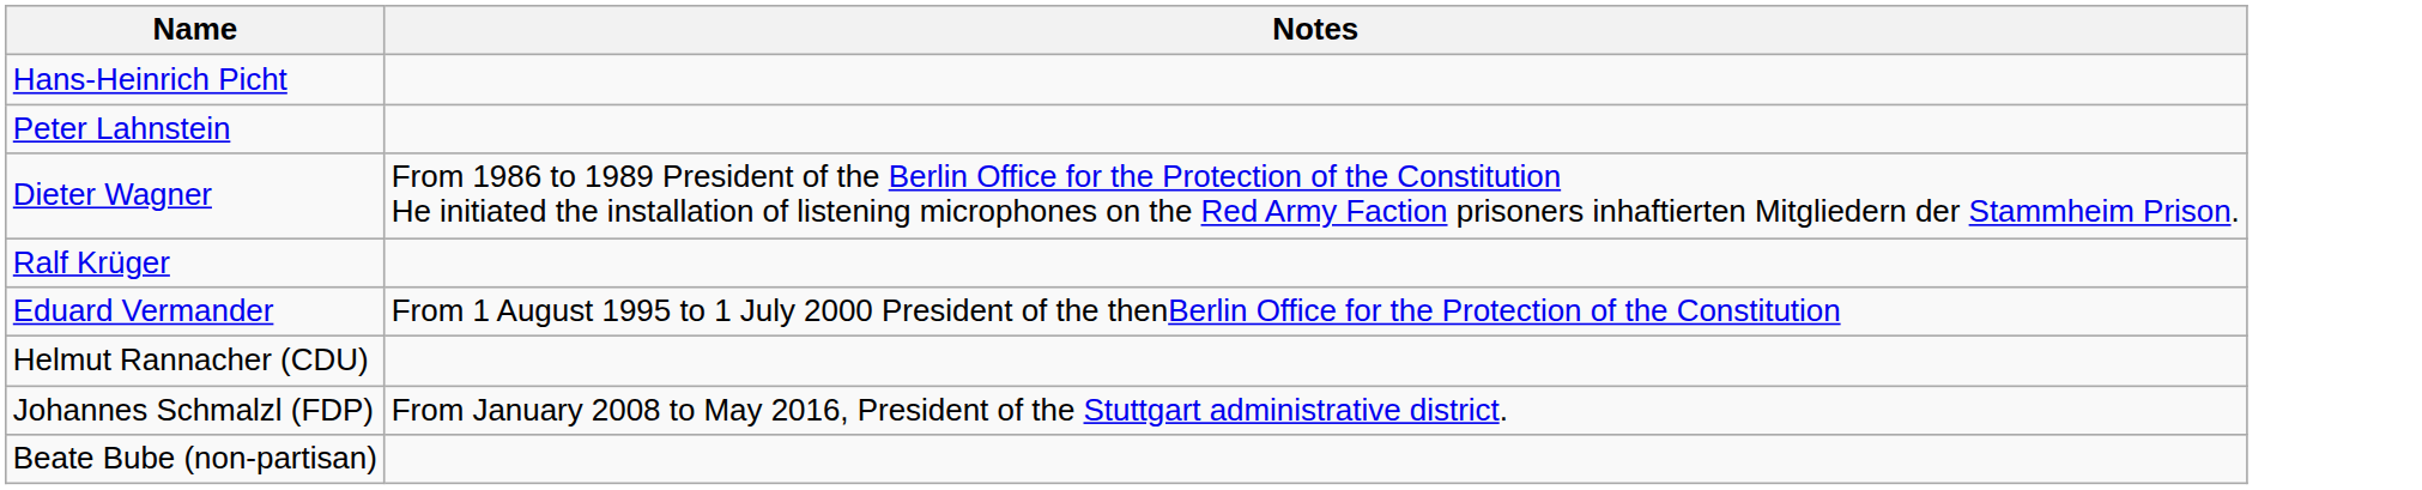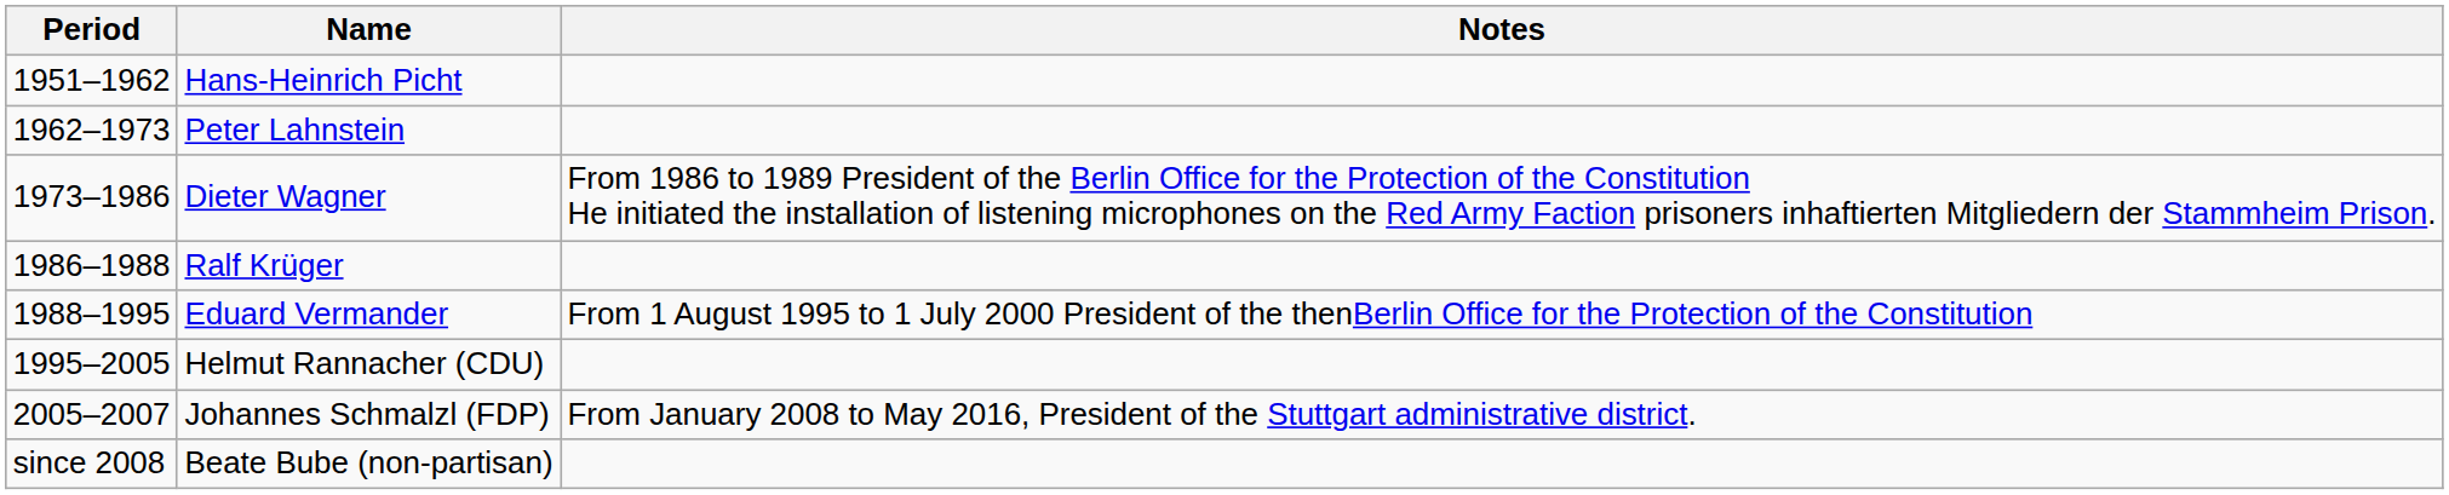+ column: Period | 1951–1962 | 1962–1973 | 1973–1986 | 1986–1988 | 1988–1995 | 1995–2005 | 2005–2007 | since 2008
